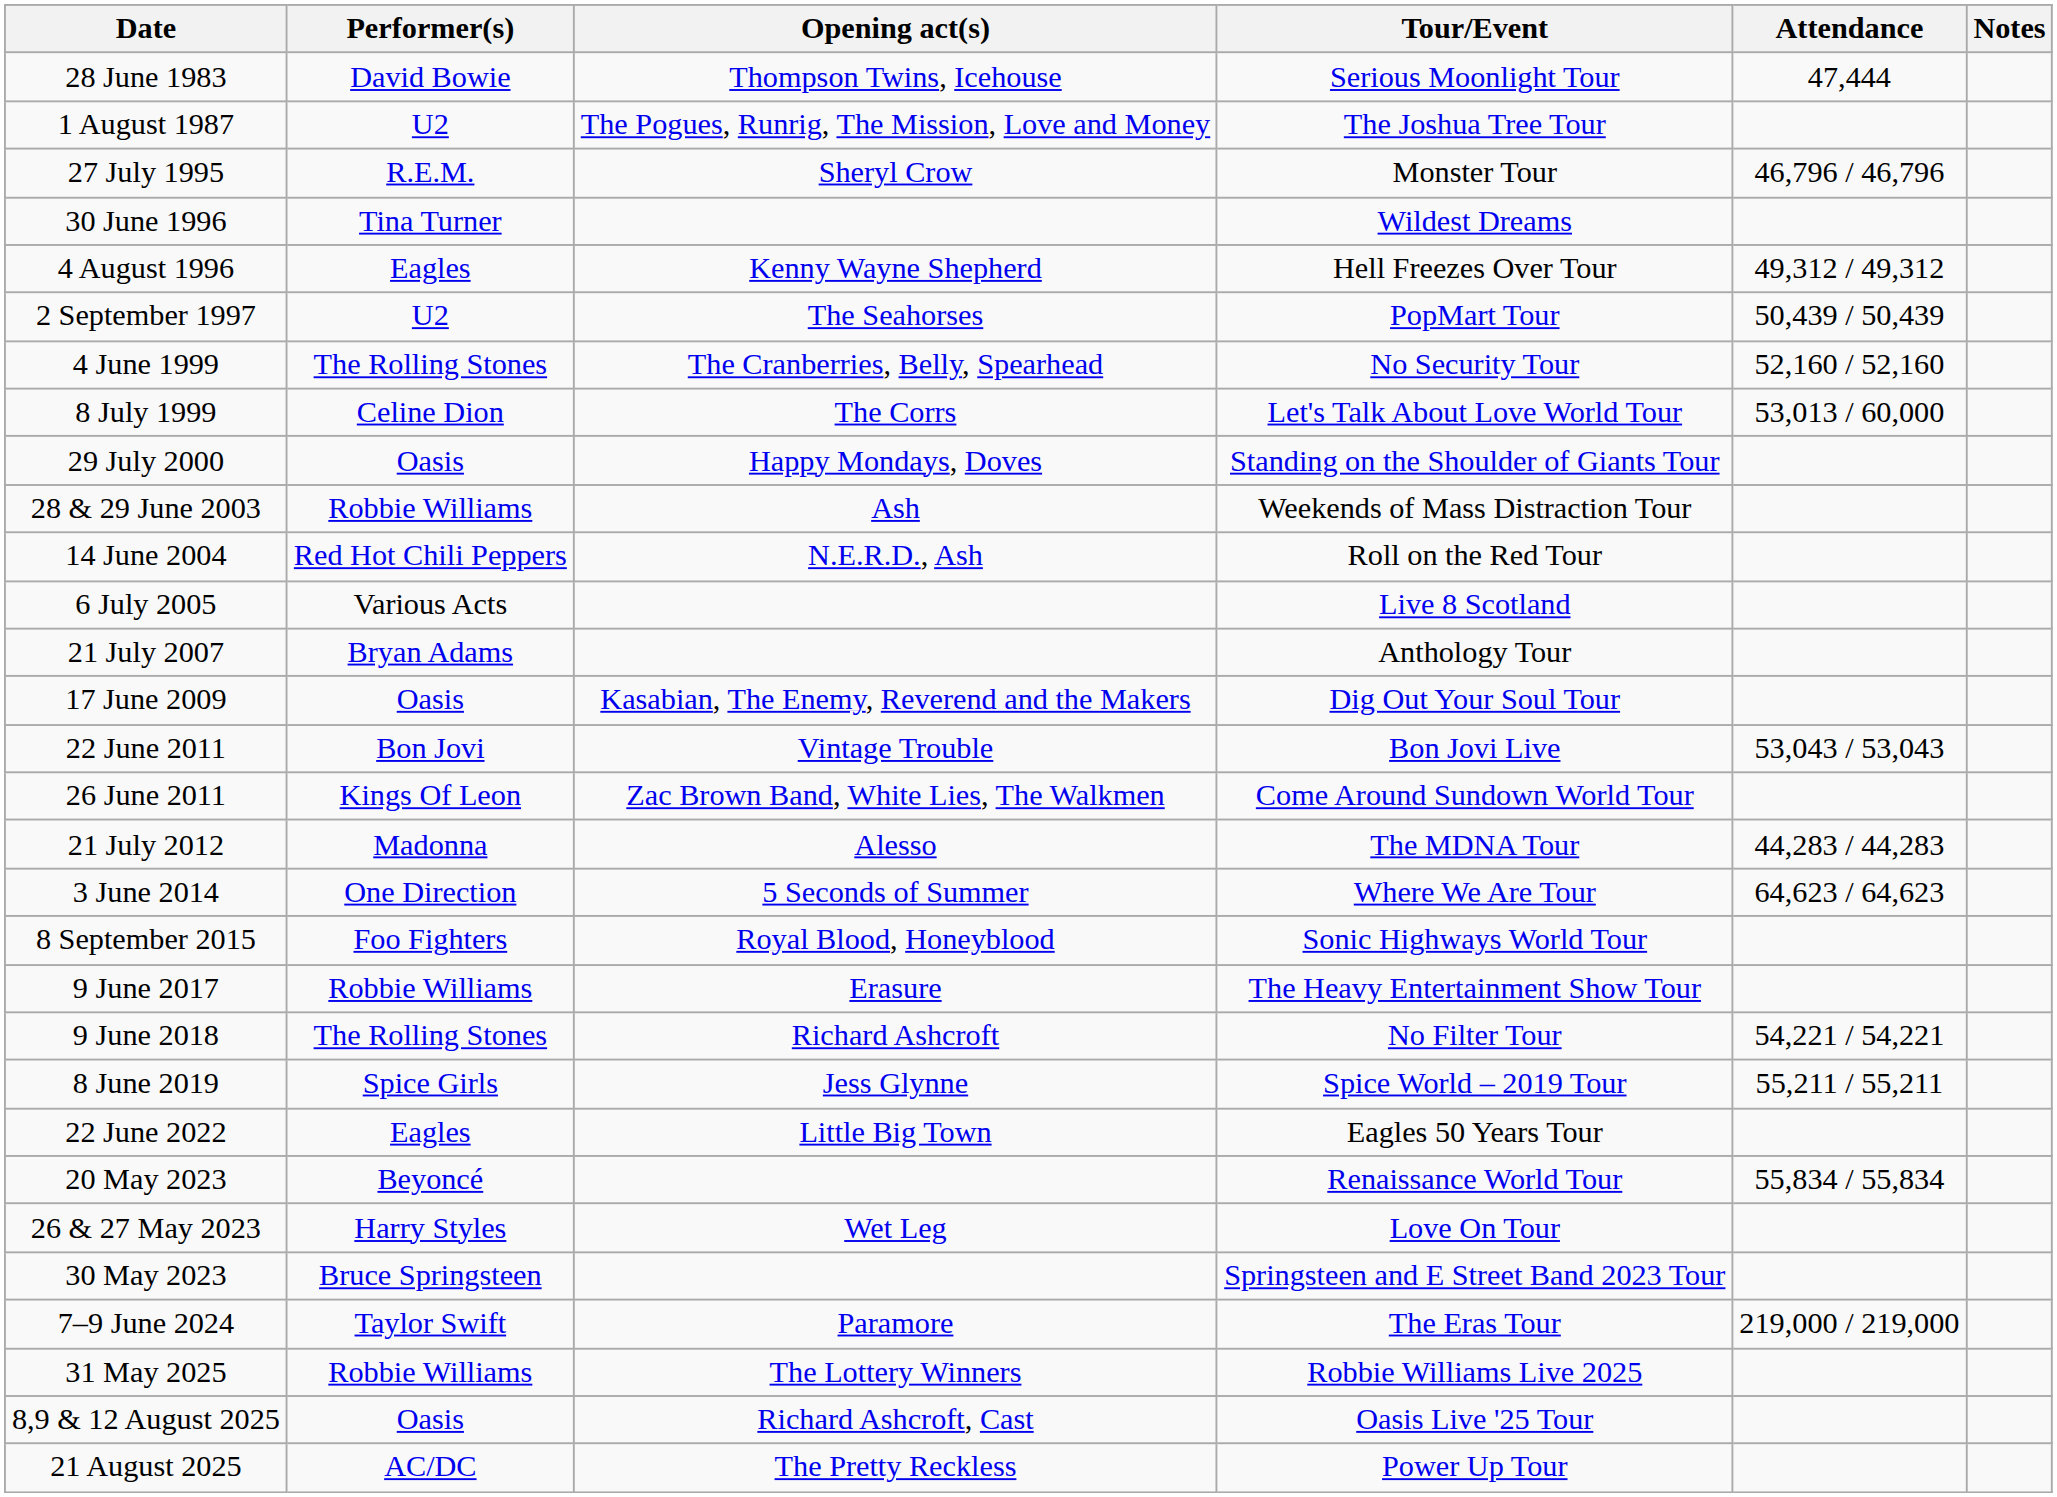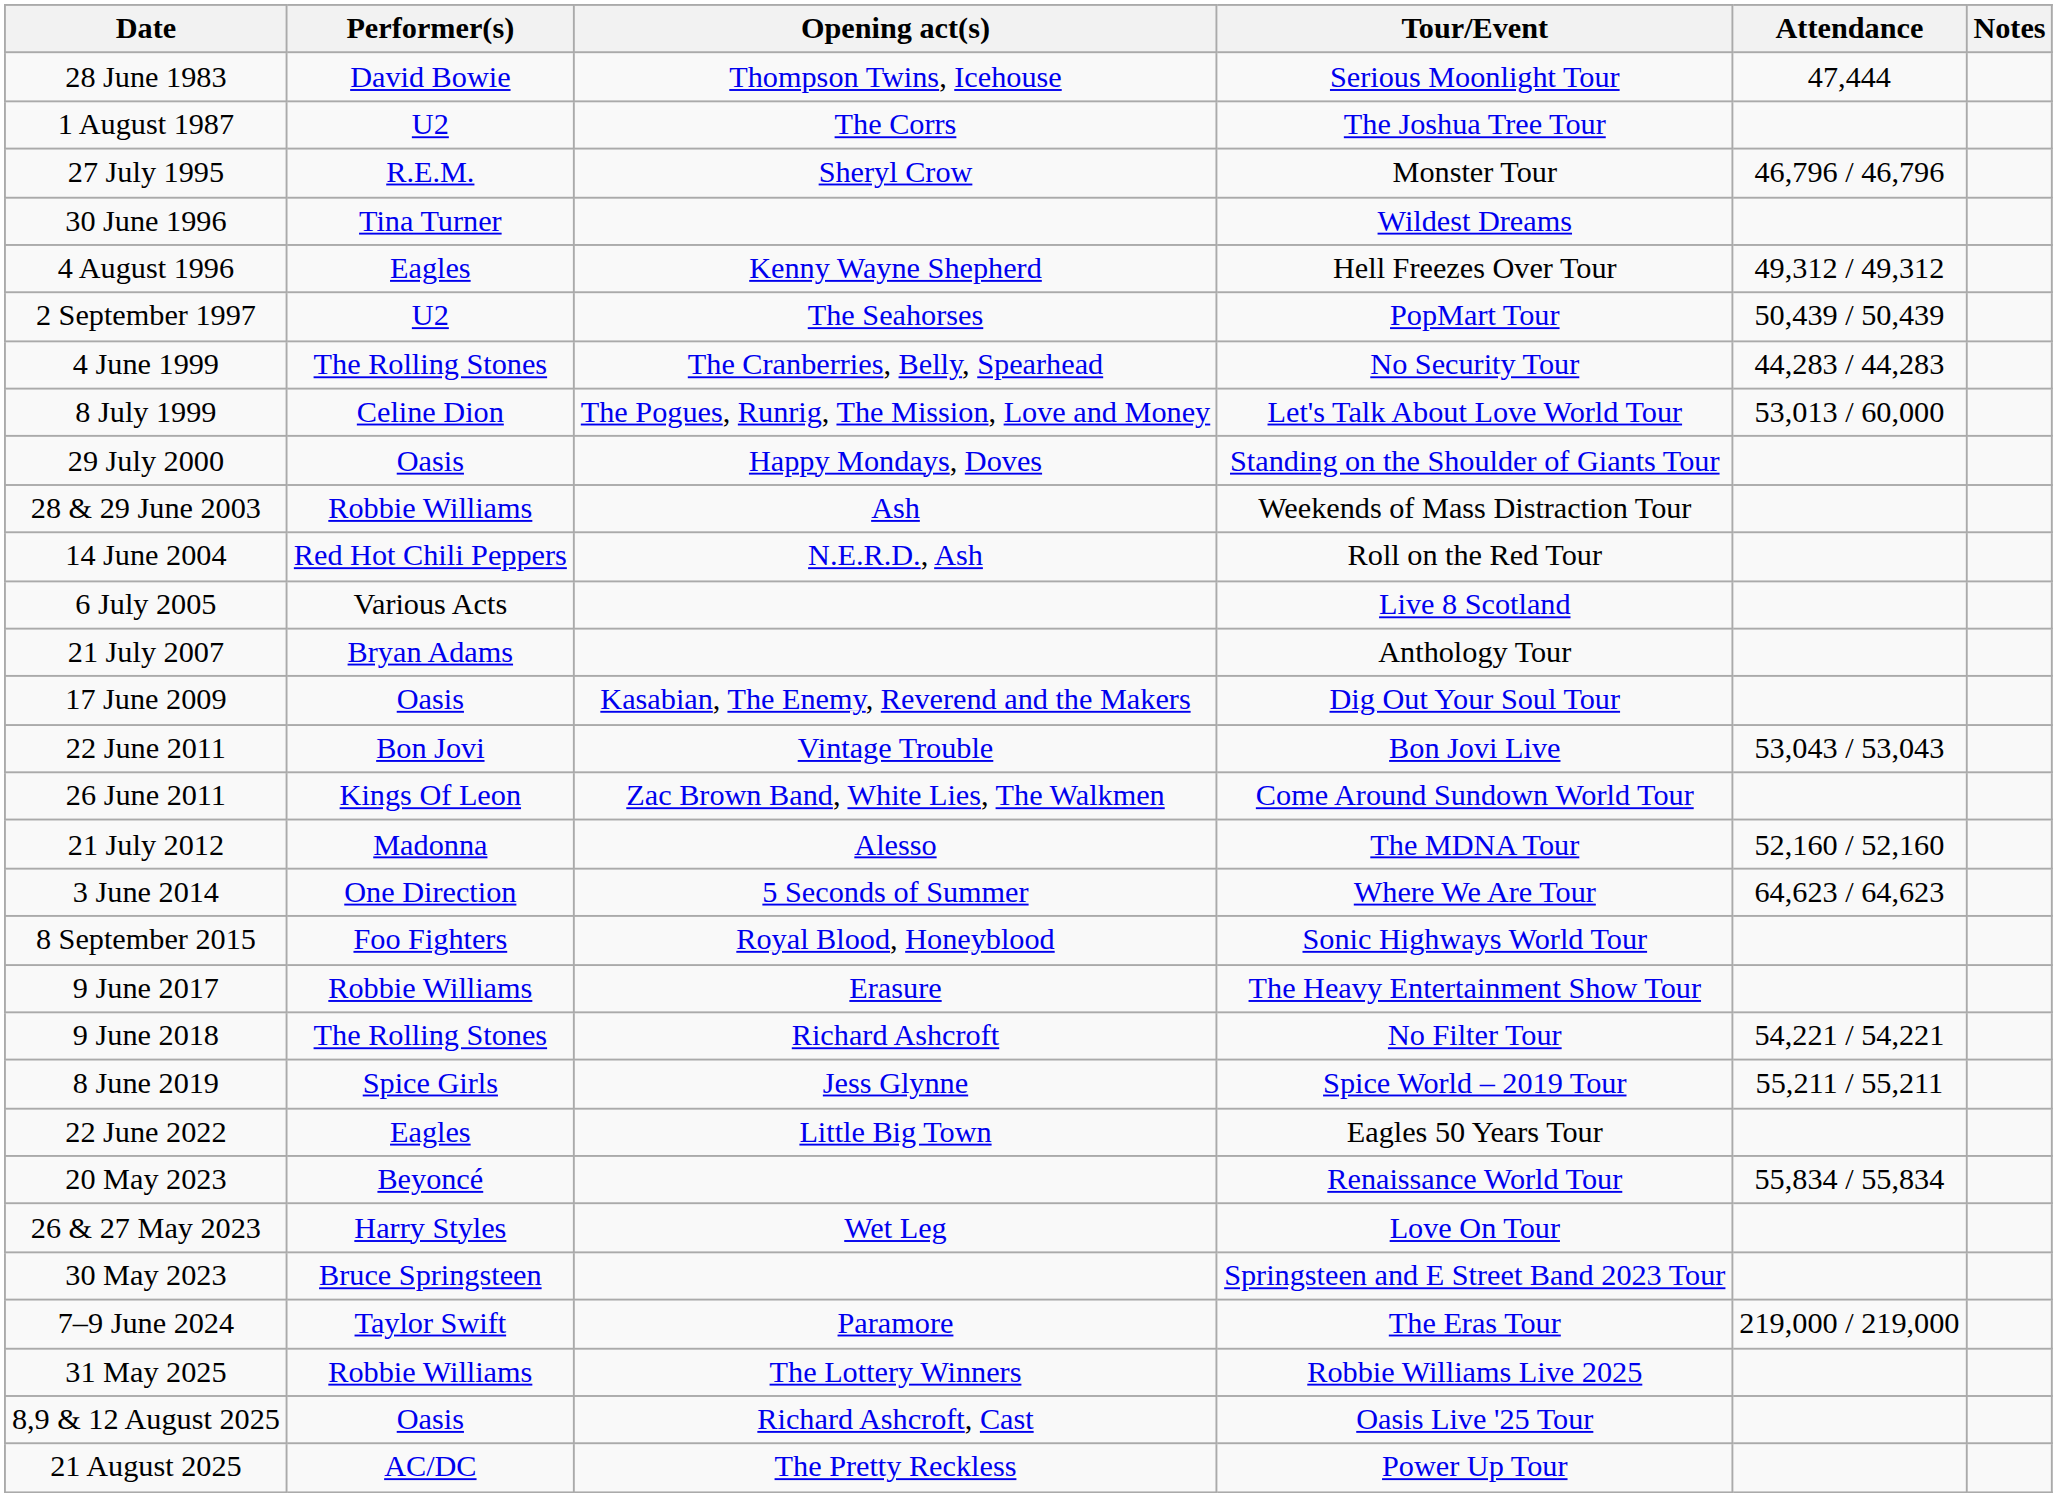1 August 1987 | Opening act(s): The Pogues, Runrig, The Mission, Love and Money -> The Corrs
4 June 1999 | Attendance: 52,160 / 52,160 -> 44,283 / 44,283
8 July 1999 | Opening act(s): The Corrs -> The Pogues, Runrig, The Mission, Love and Money
21 July 2012 | Attendance: 44,283 / 44,283 -> 52,160 / 52,160
